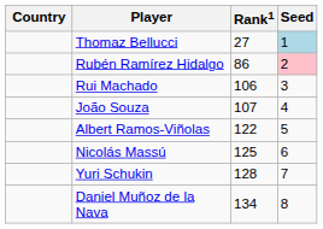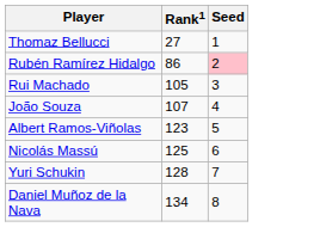- column: Country
Thomaz Bellucci | Seed: lightblue background -> no background
Rui Machado | Rank1: 106 -> 105
Albert Ramos-Viñolas | Rank1: 122 -> 123
